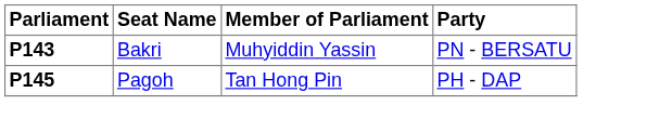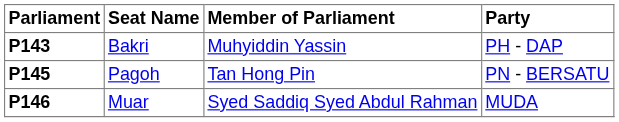P143 | Party: PN - BERSATU -> PH - DAP
P145 | Party: PH - DAP -> PN - BERSATU
+ row: P146 | Muar | Syed Saddiq Syed Abdul Rahman | MUDA
